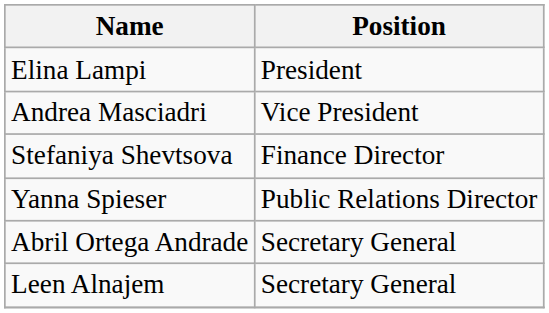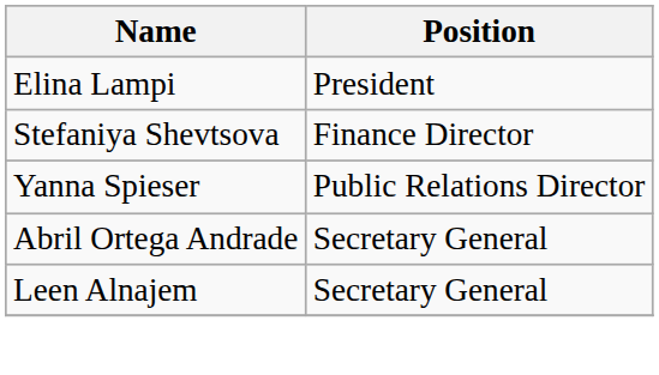- row: Andrea Masciadri | Vice President
